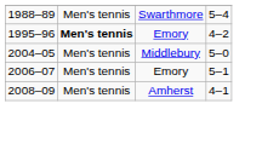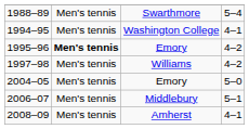+ row: 1994–95 | Men's tennis | Washington College | 4–1
+ row: 1997–98 | Men's tennis | Williams | 4–2
2004–05 | column 3: Middlebury -> Emory
2006–07 | column 3: Emory -> Middlebury
